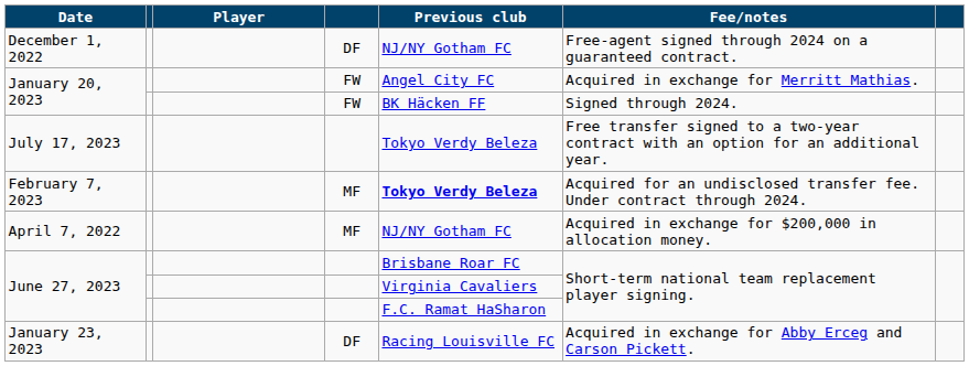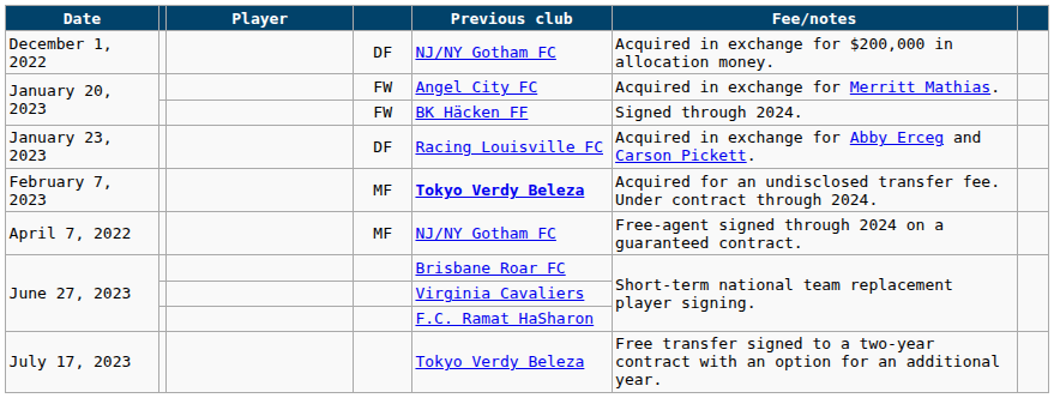December 1, 2022 | Fee/notes: Free-agent signed through 2024 on a guaranteed contract. -> Acquired in exchange for $200,000 in allocation money.
rows swapped: January 23, 2023 <-> July 17, 2023
April 7, 2022 | Fee/notes: Acquired in exchange for $200,000 in allocation money. -> Free-agent signed through 2024 on a guaranteed contract.
